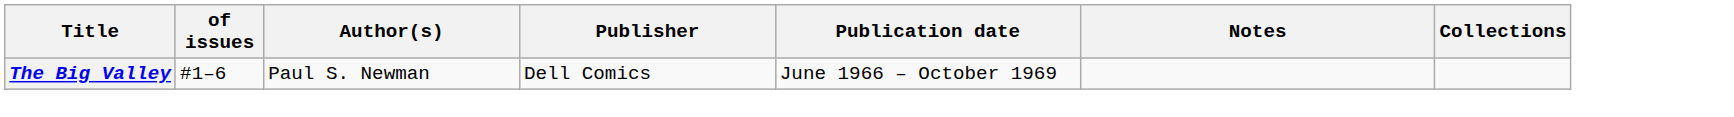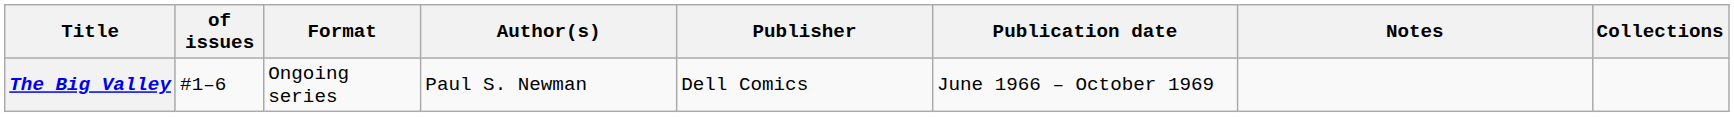+ column: Format | Ongoing series
